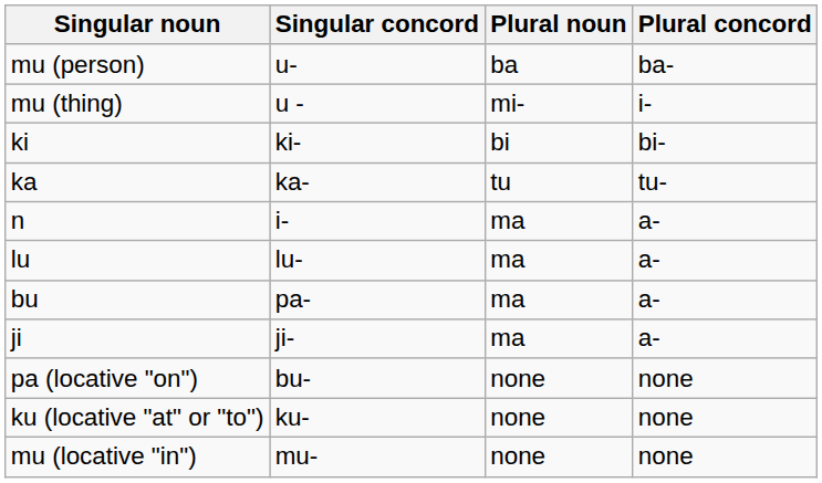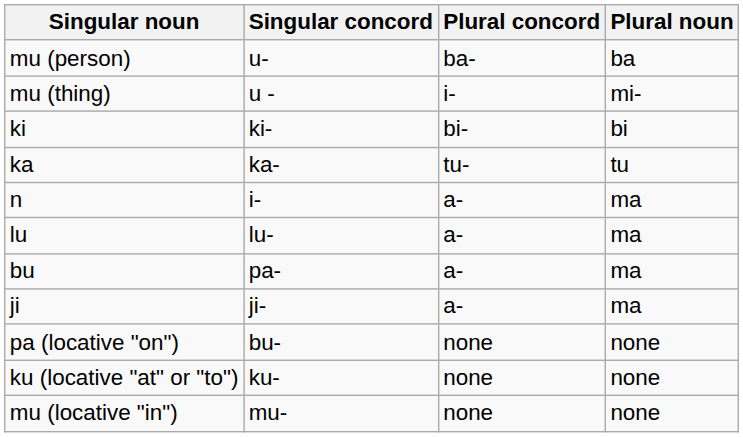columns swapped: Plural noun <-> Plural concord
